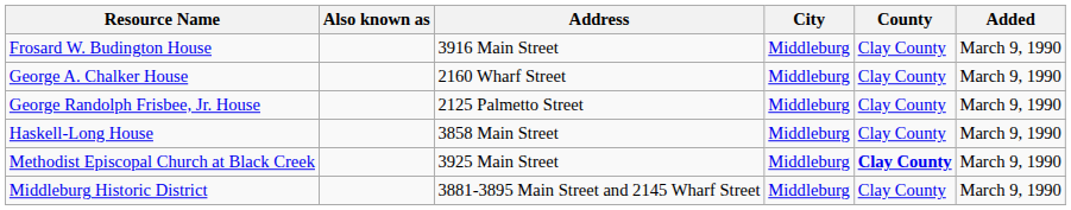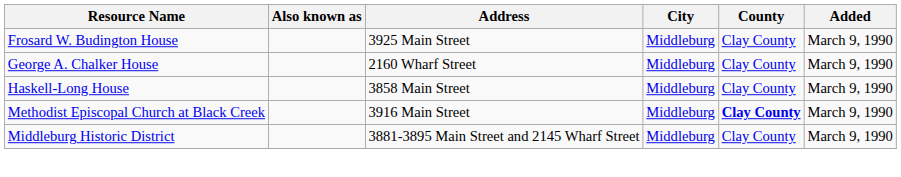Frosard W. Budington House | Address: 3916 Main Street -> 3925 Main Street
- row: George Randolph Frisbee, Jr. House | 2125 Palmetto Street | Middleburg | Clay County | March 9, 1990
Methodist Episcopal Church at Black Creek | Address: 3925 Main Street -> 3916 Main Street
